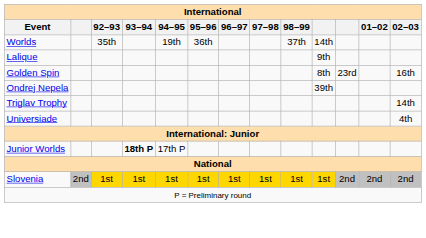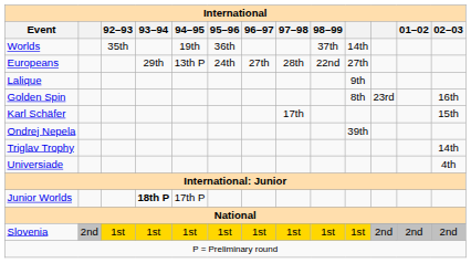+ row: Europeans | 29th | 13th P | 24th | 27th | 28th | 22nd | 27th
+ row: Karl Schäfer | 17th | 15th
